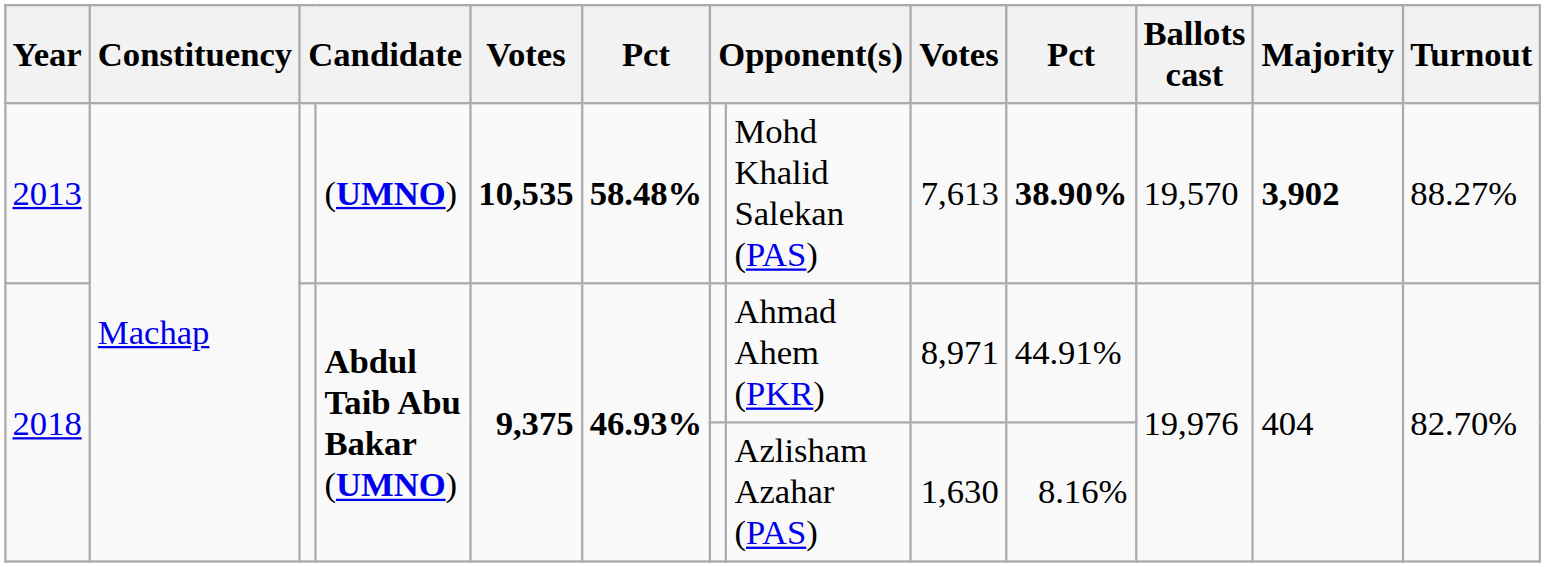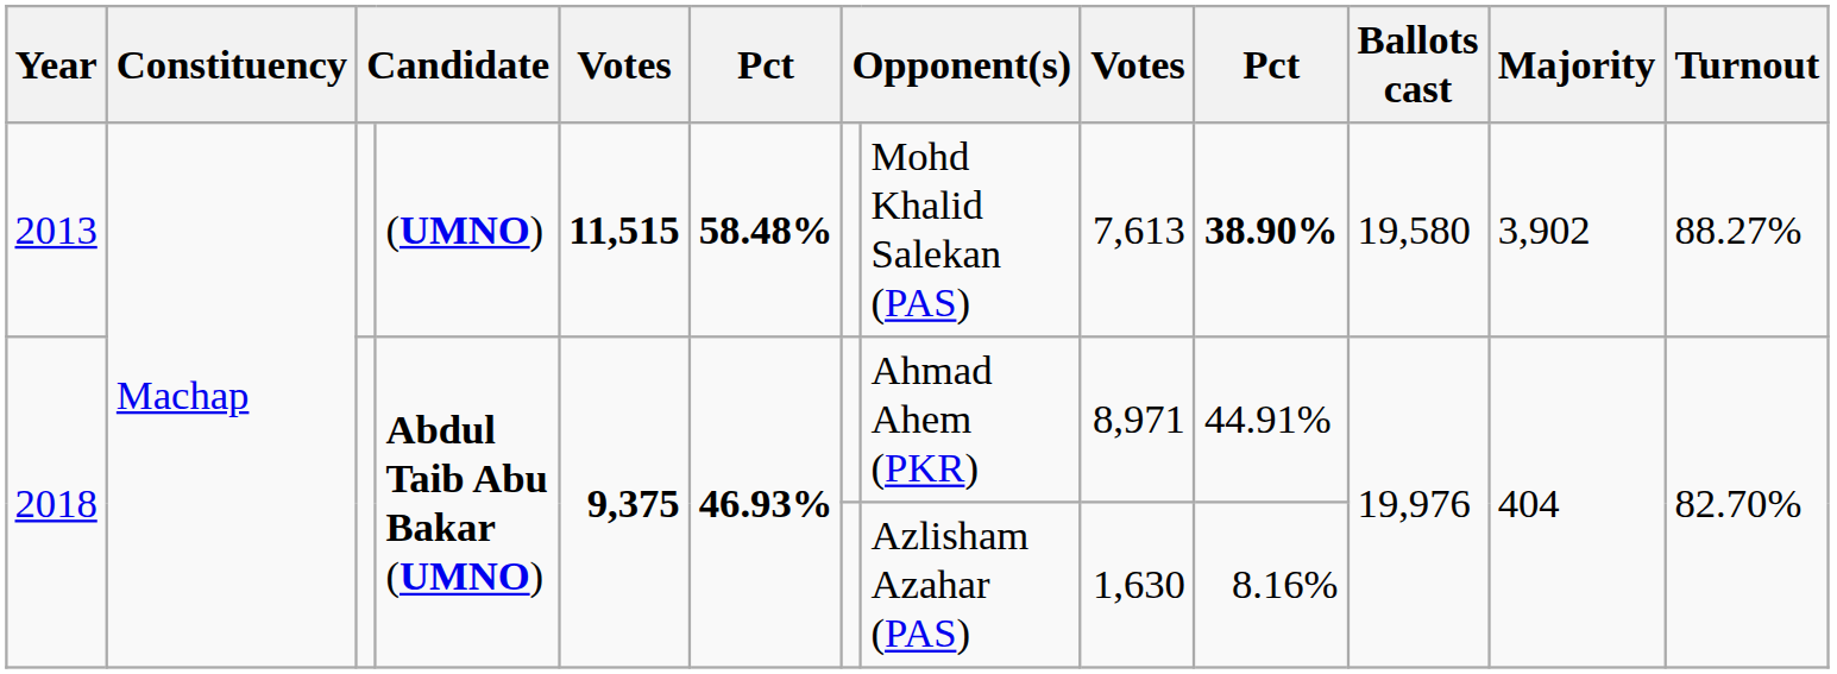2013 | column 5: 10,535 -> 11,515
2013 | Ballots cast: 19,570 -> 19,580
2013 | Majority: bold -> normal
